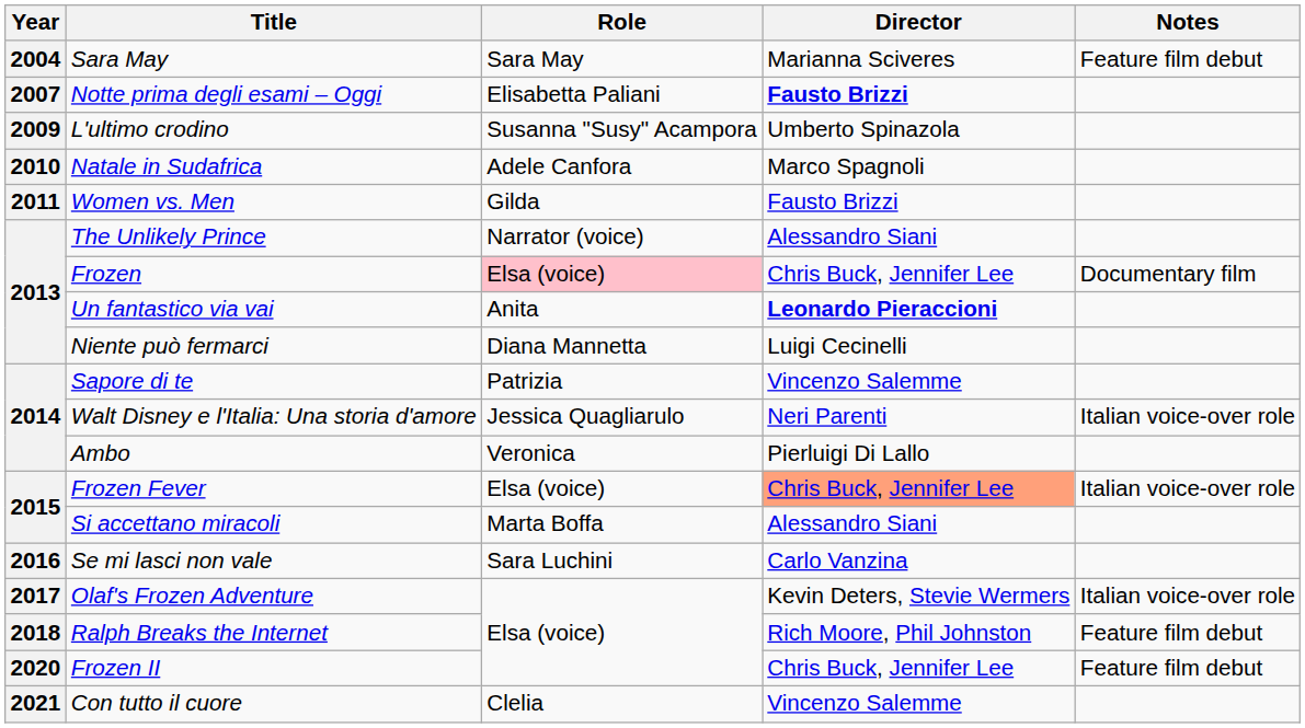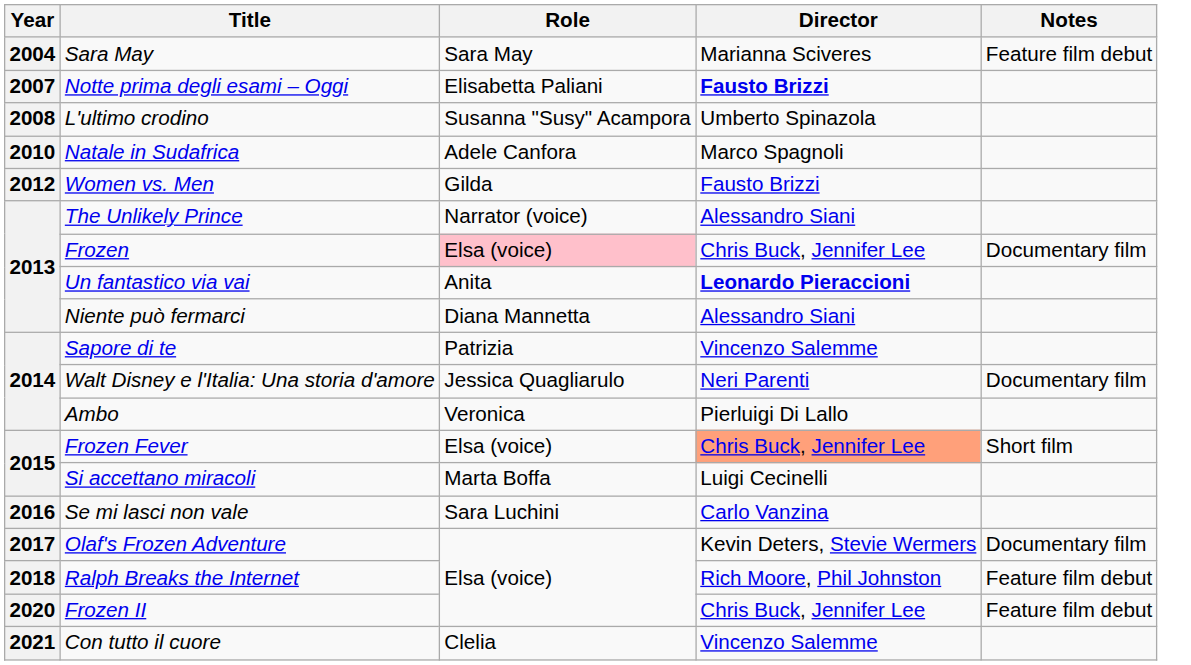L'ultimo crodino | Year: 2009 -> 2008
Women vs. Men | Year: 2011 -> 2012
Niente può fermarci | Director: Luigi Cecinelli -> Alessandro Siani
Walt Disney e l'Italia: Una storia d'amore | Notes: Italian voice-over role -> Documentary film
Frozen Fever | Notes: Italian voice-over role -> Short film
Si accettano miracoli | Director: Alessandro Siani -> Luigi Cecinelli
Olaf's Frozen Adventure | Notes: Italian voice-over role -> Documentary film
